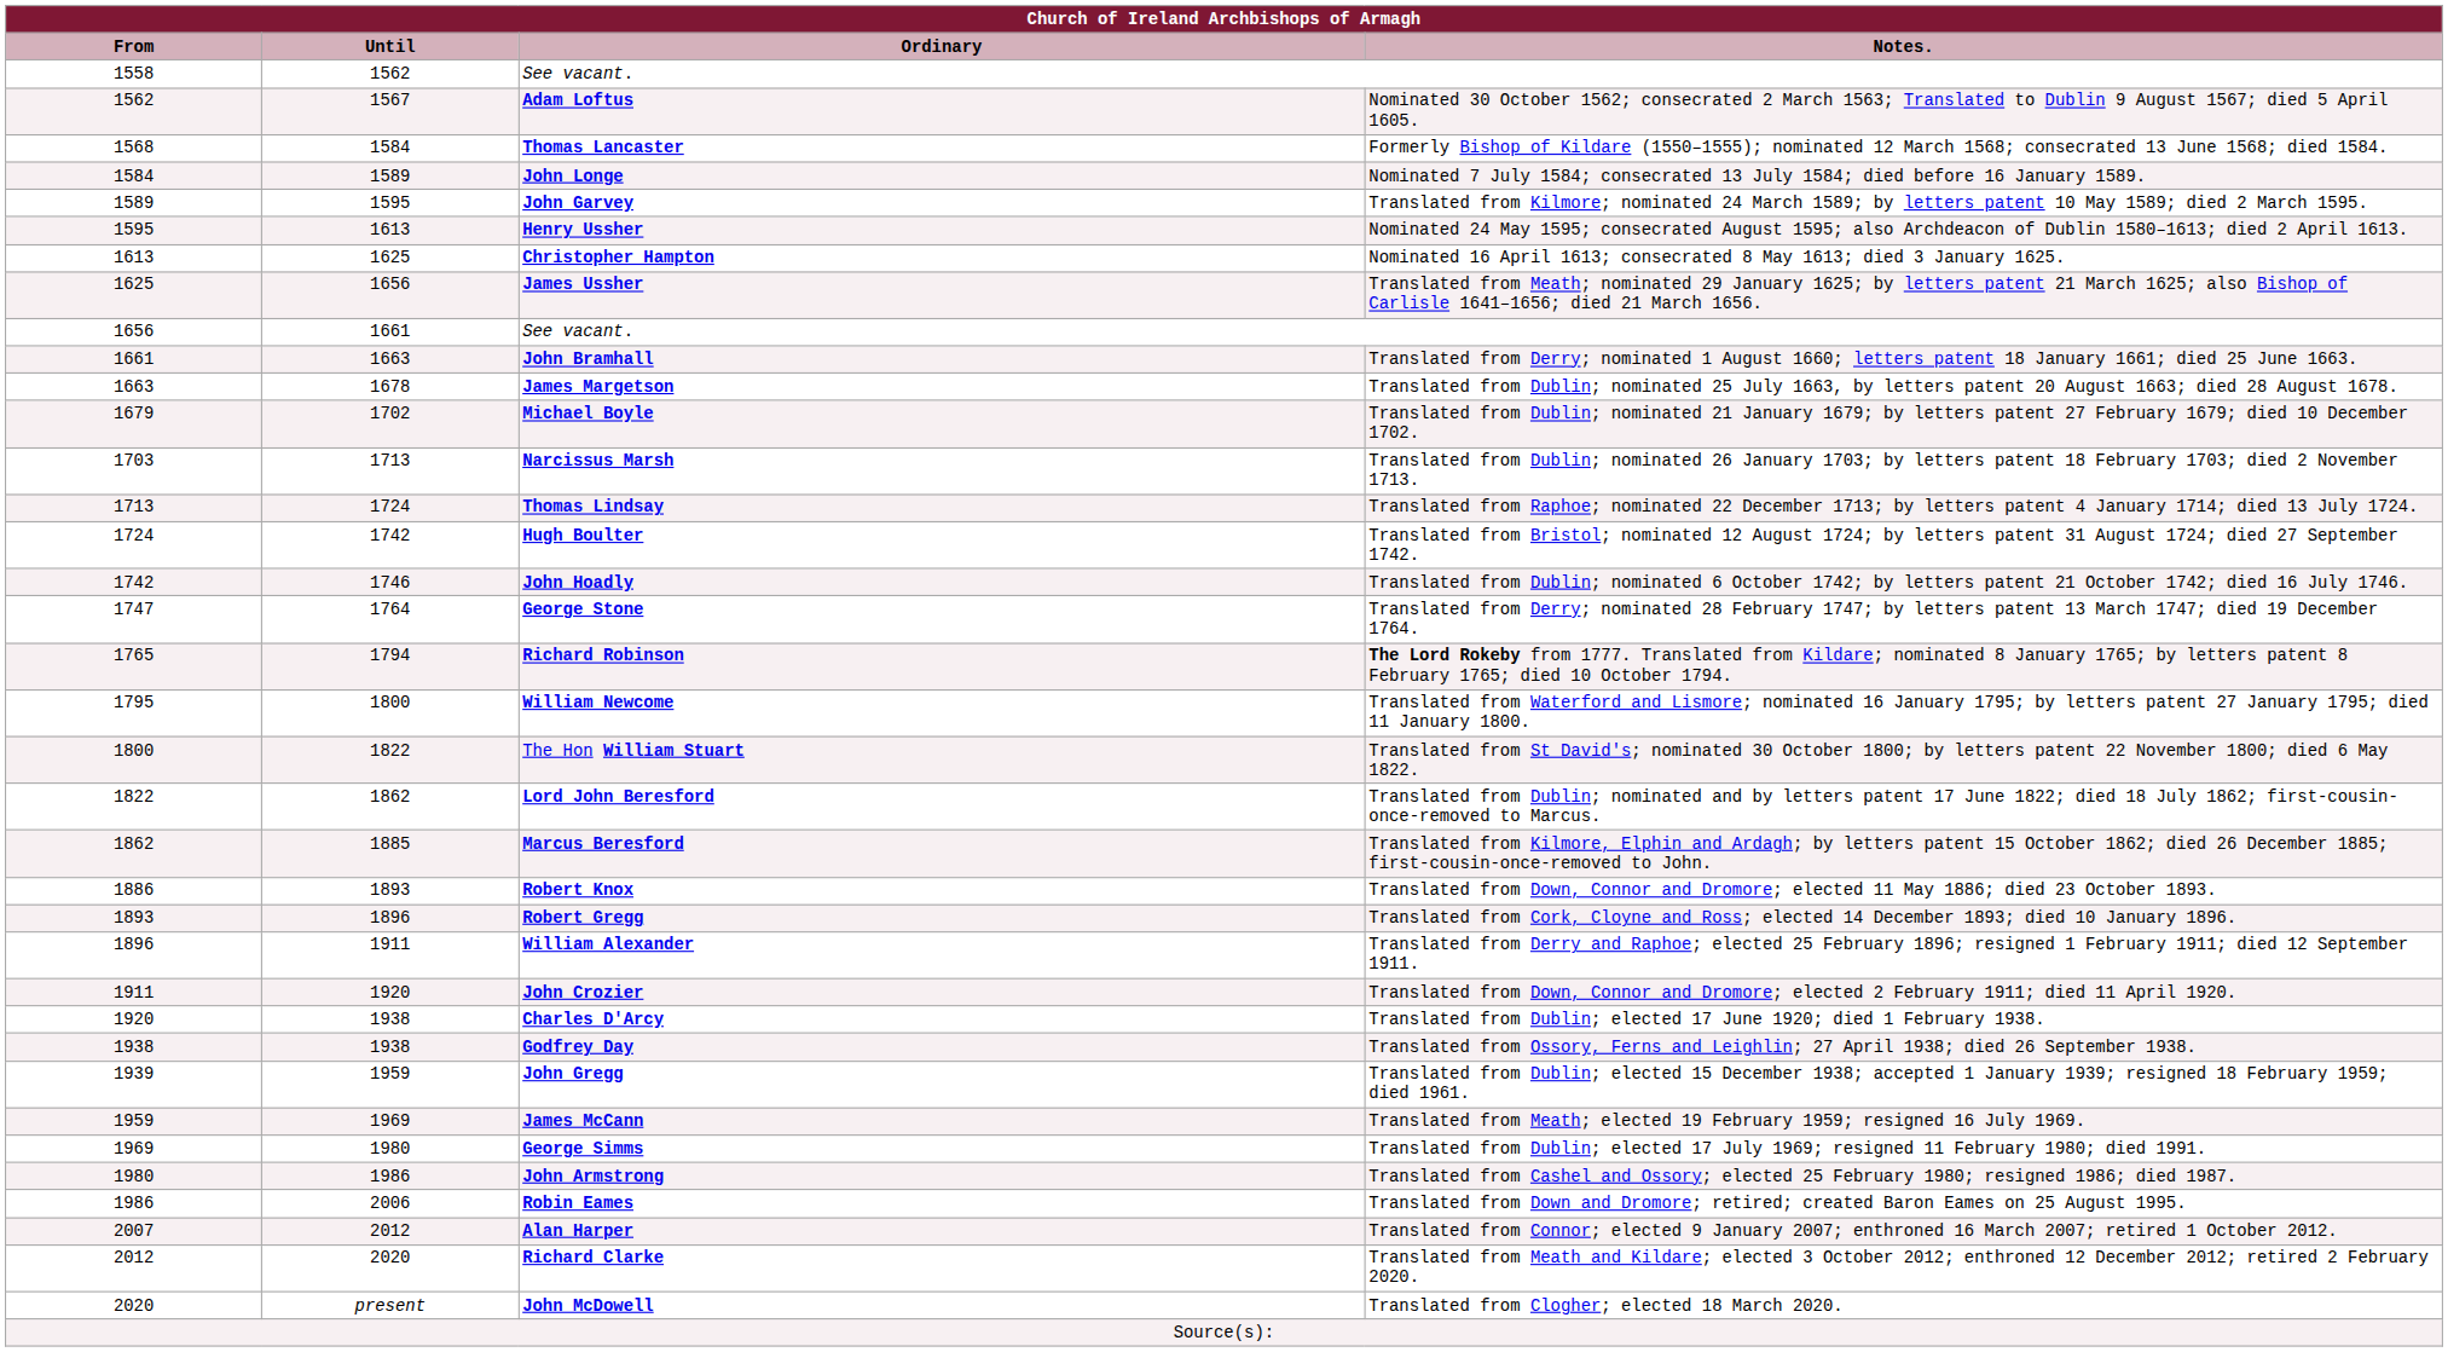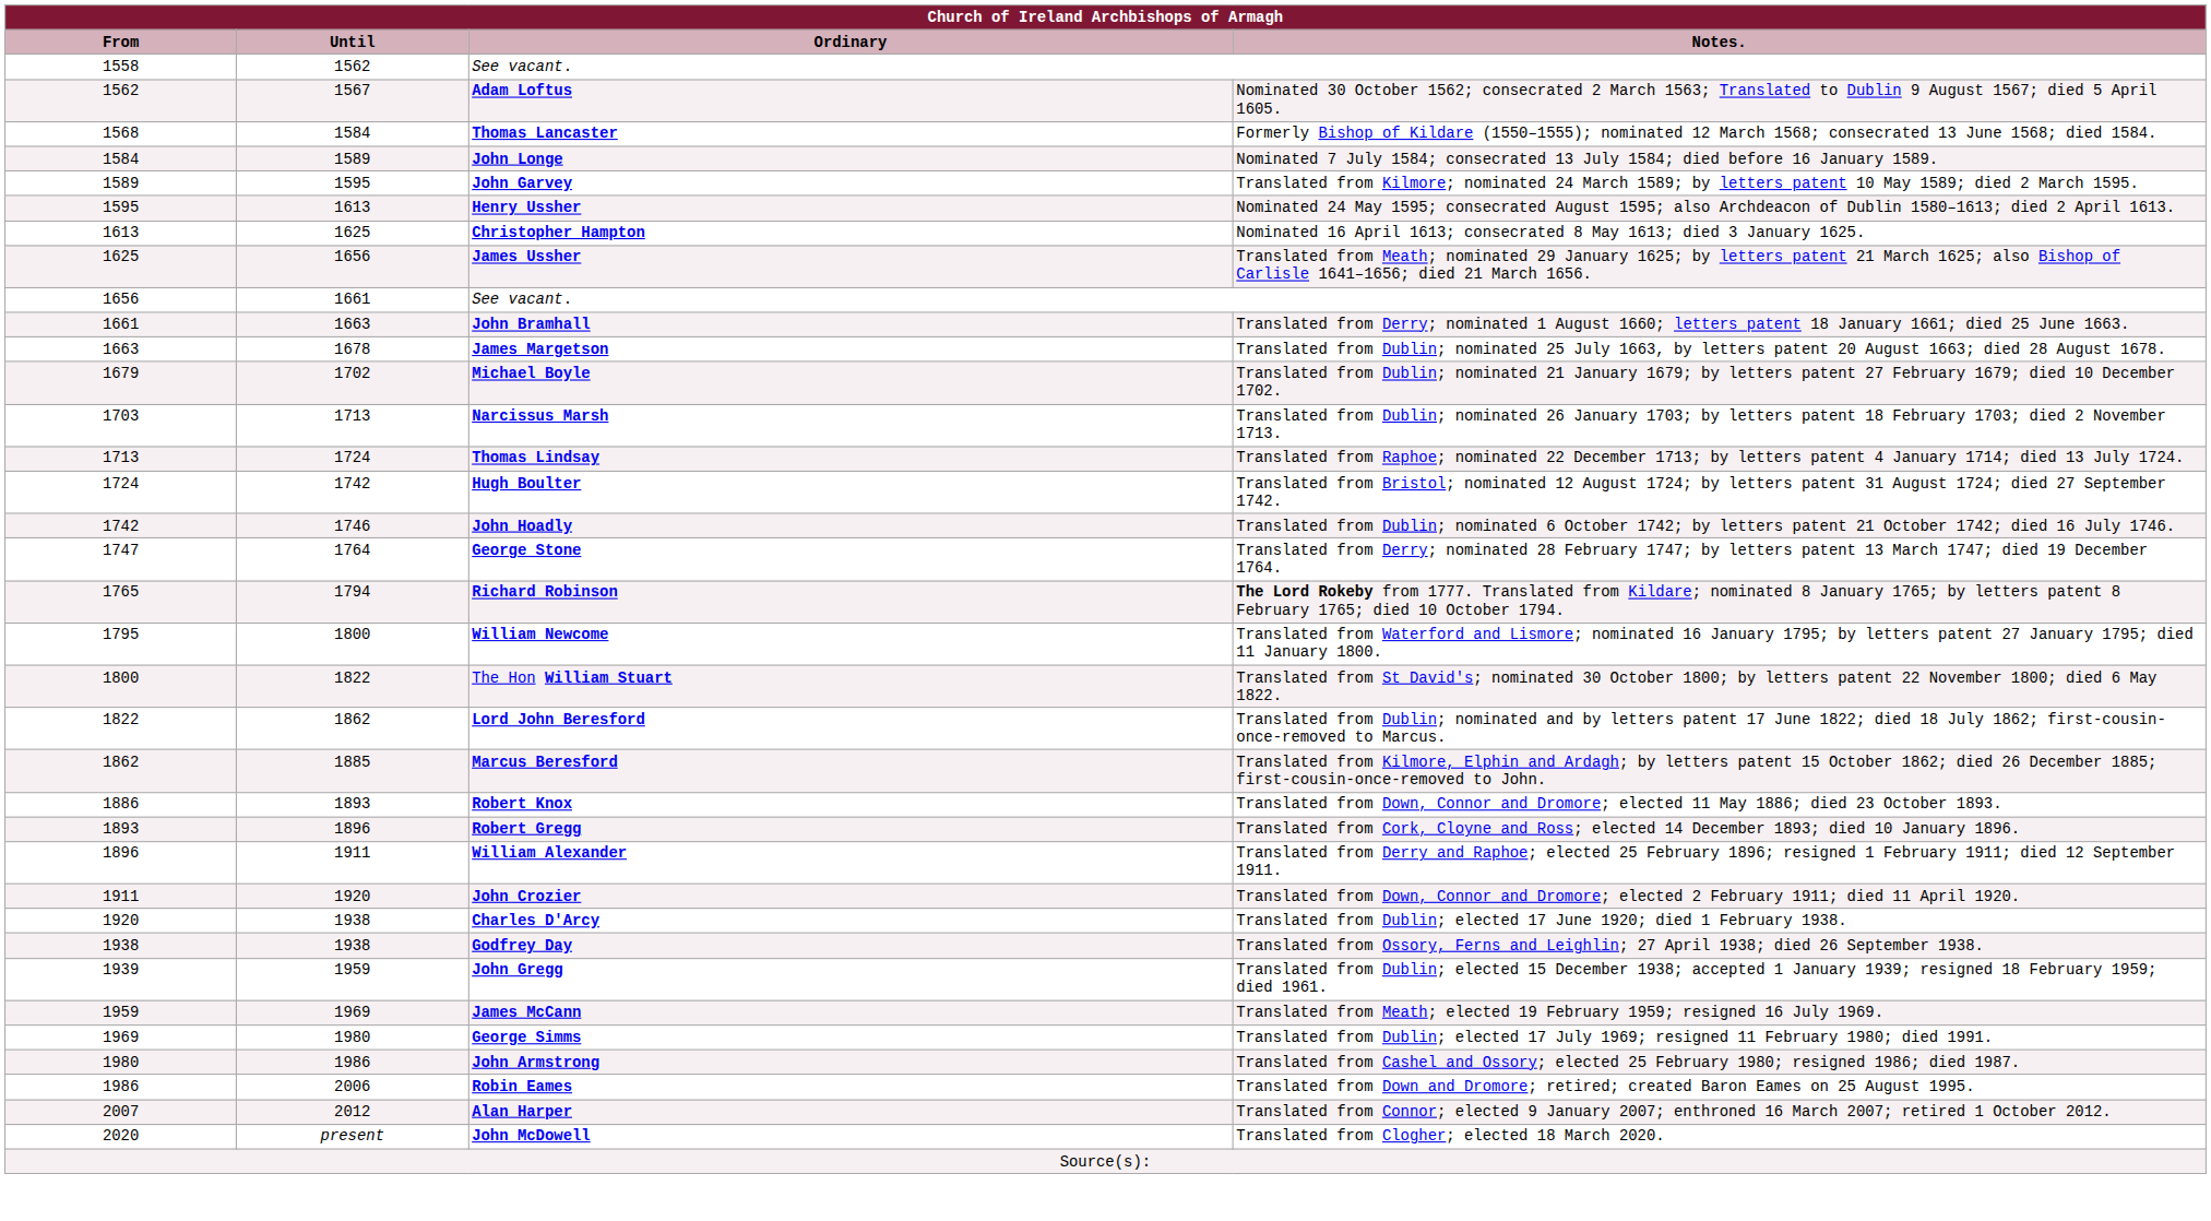- row: 2012 | 2020 | Richard Clarke | Translated from Meath and Kildare; elected 3 October 2012; enthroned 12 December 2012; retired 2 February 2020.
